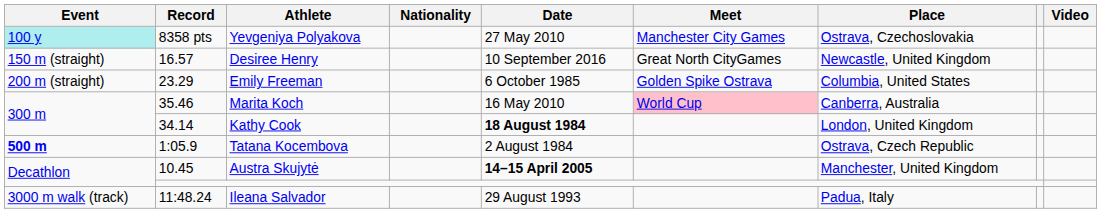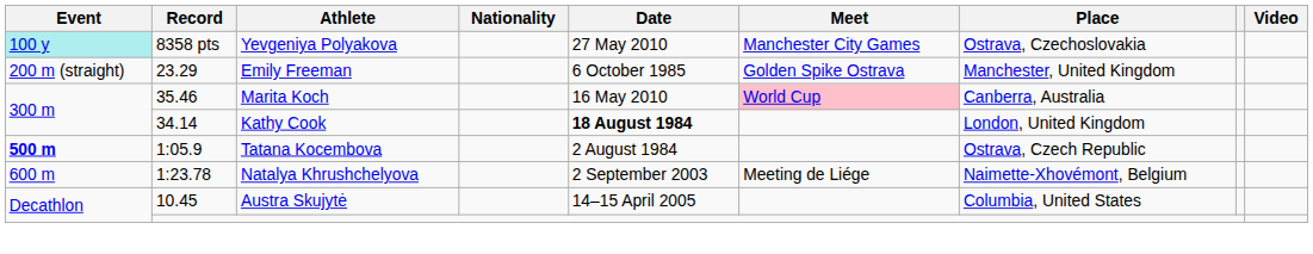- row: 150 m (straight) | 16.57 | Desiree Henry | 10 September 2016 | Great North CityGames | Newcastle, United Kingdom
Emily Freeman | Place: Columbia, United States -> Manchester, United Kingdom
+ row: 600 m | 1:23.78 | Natalya Khrushchelyova | 2 September 2003 | Meeting de Liége | Naimette-Xhovémont, Belgium
Austra Skujytė | Date: bold -> normal
Austra Skujytė | Place: Manchester, United Kingdom -> Columbia, United States
- row: 3000 m walk (track) | 11:48.24 | Ileana Salvador | 29 August 1993 | Padua, Italy
